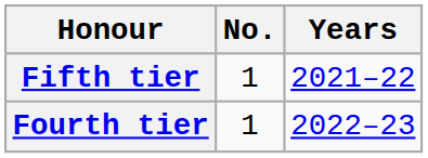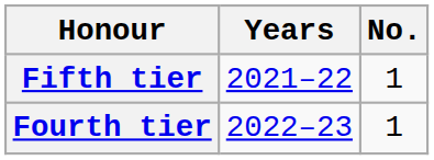columns swapped: No. <-> Years
